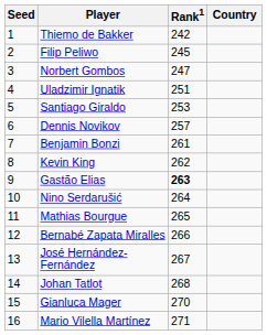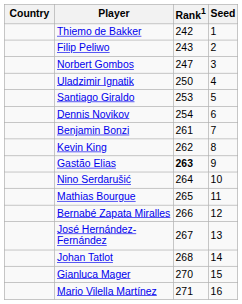columns swapped: Country <-> Seed
Filip Peliwo | Rank1: 245 -> 243
Uladzimir Ignatik | Rank1: 251 -> 250
Dennis Novikov | Rank1: 257 -> 254
